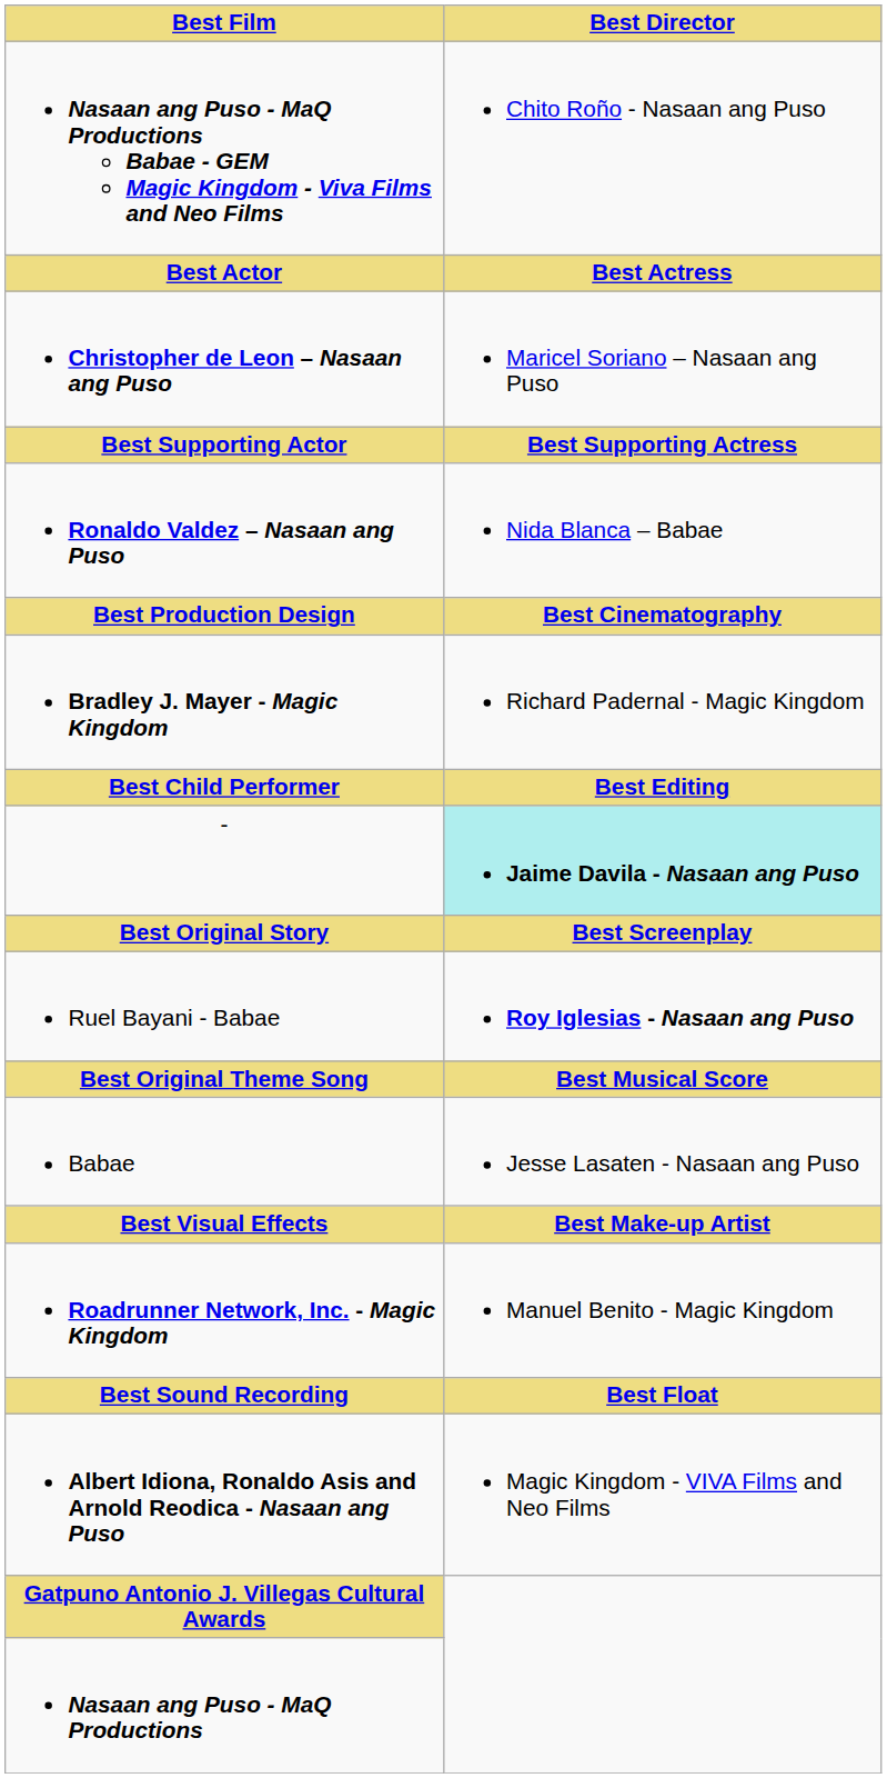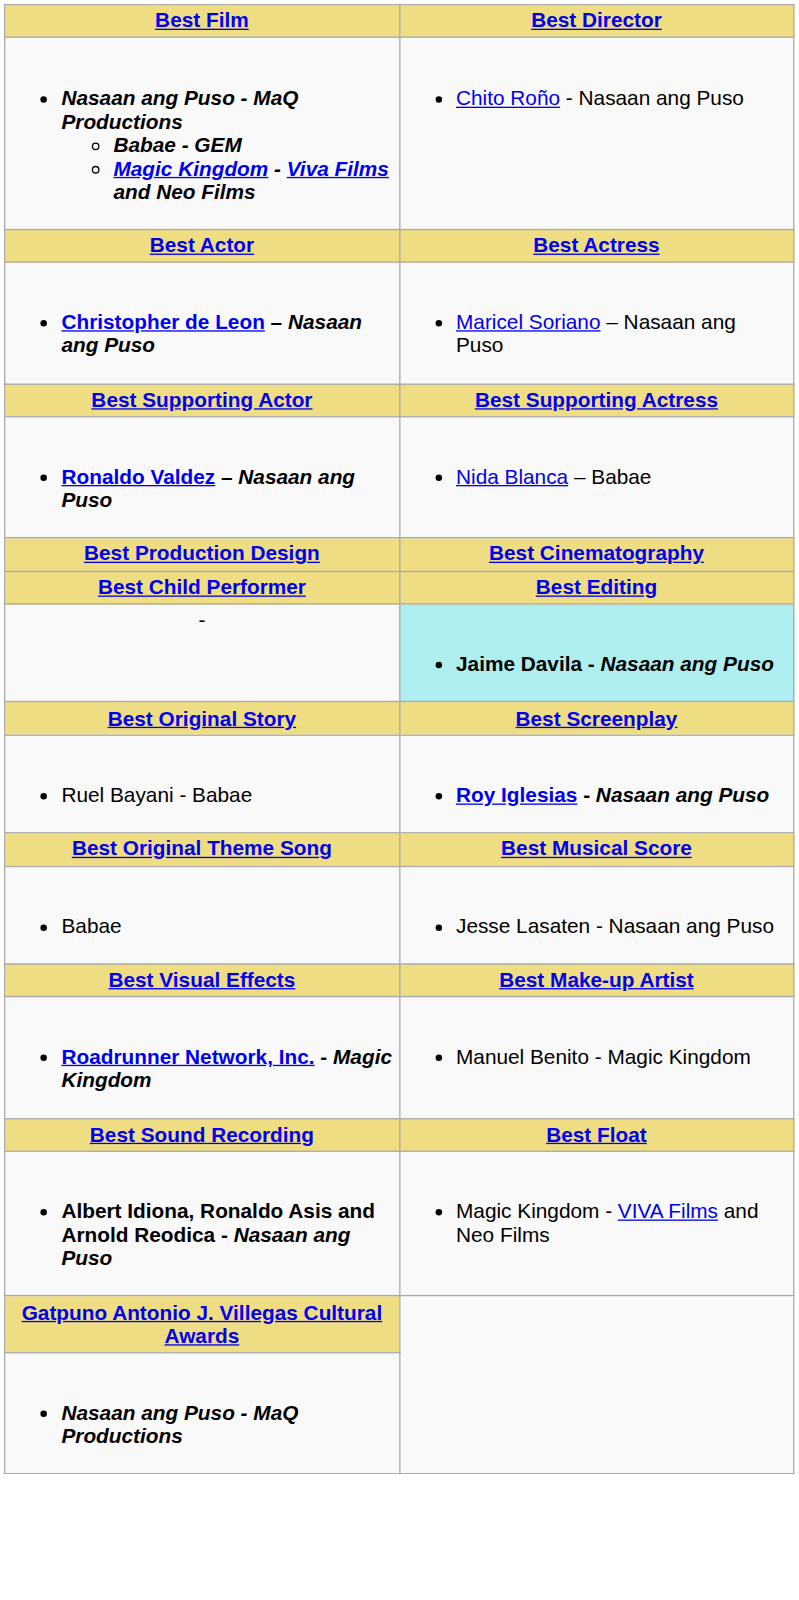- row: Bradley J. Mayer - Magic Kingdom | Richard Padernal - Magic Kingdom
